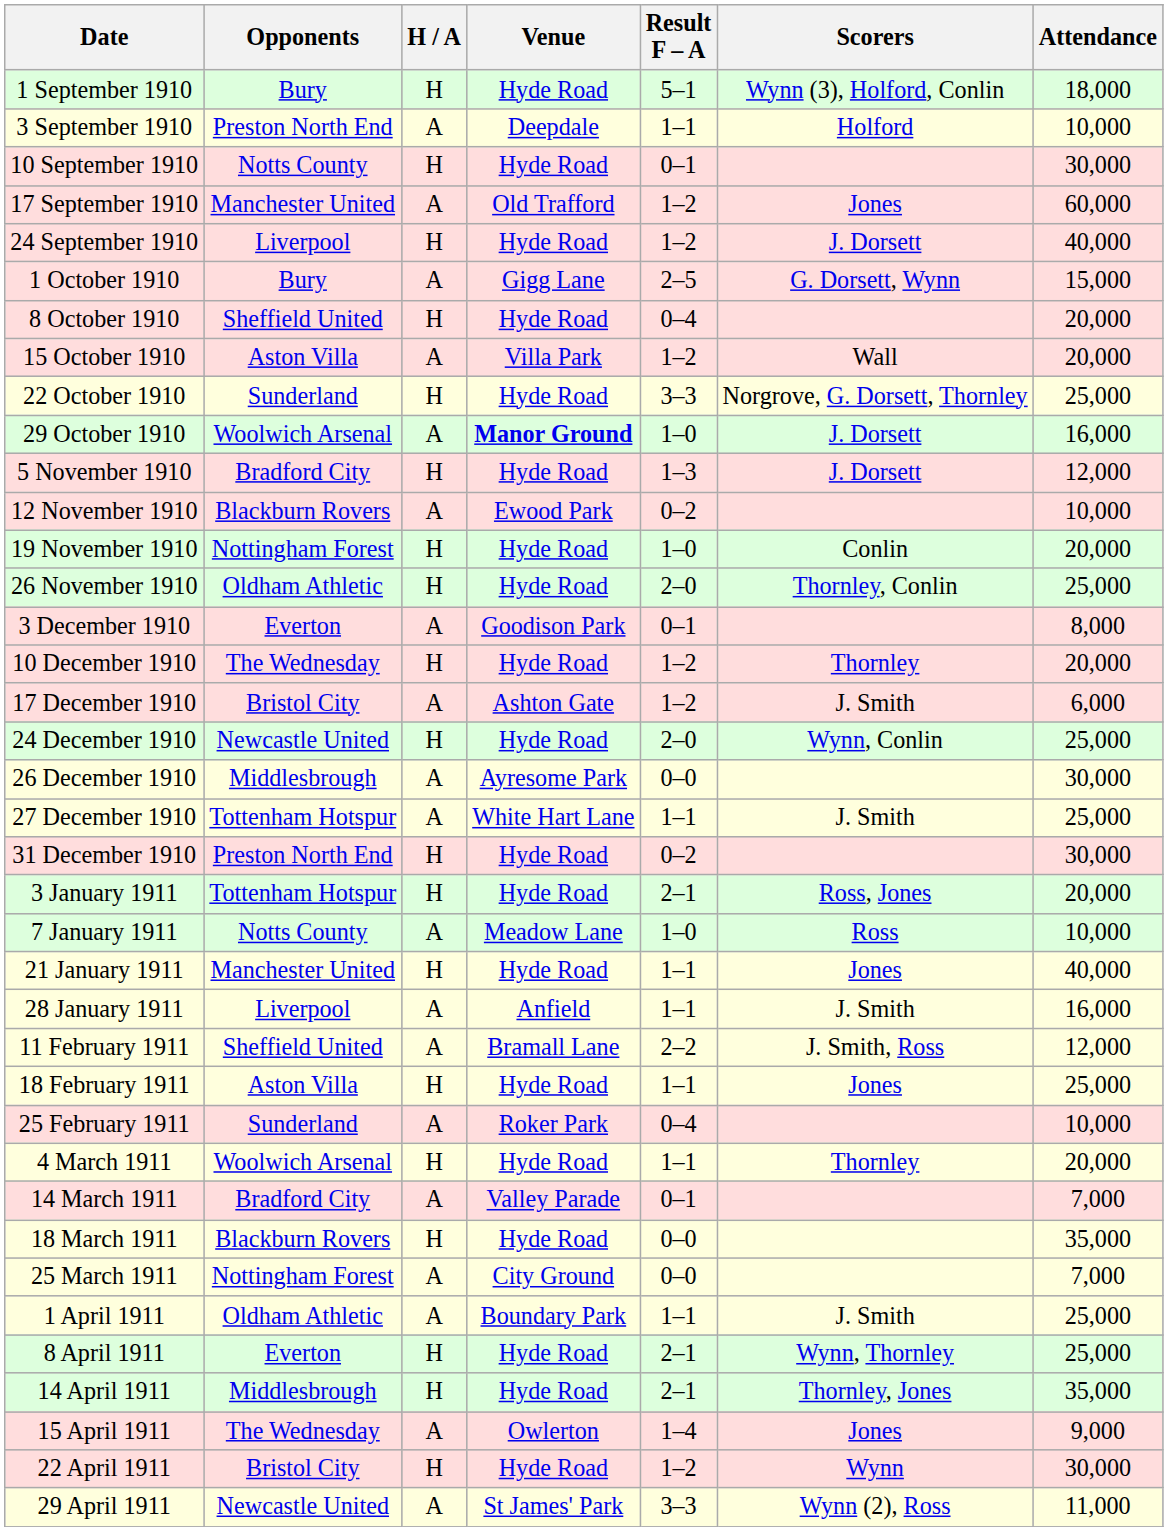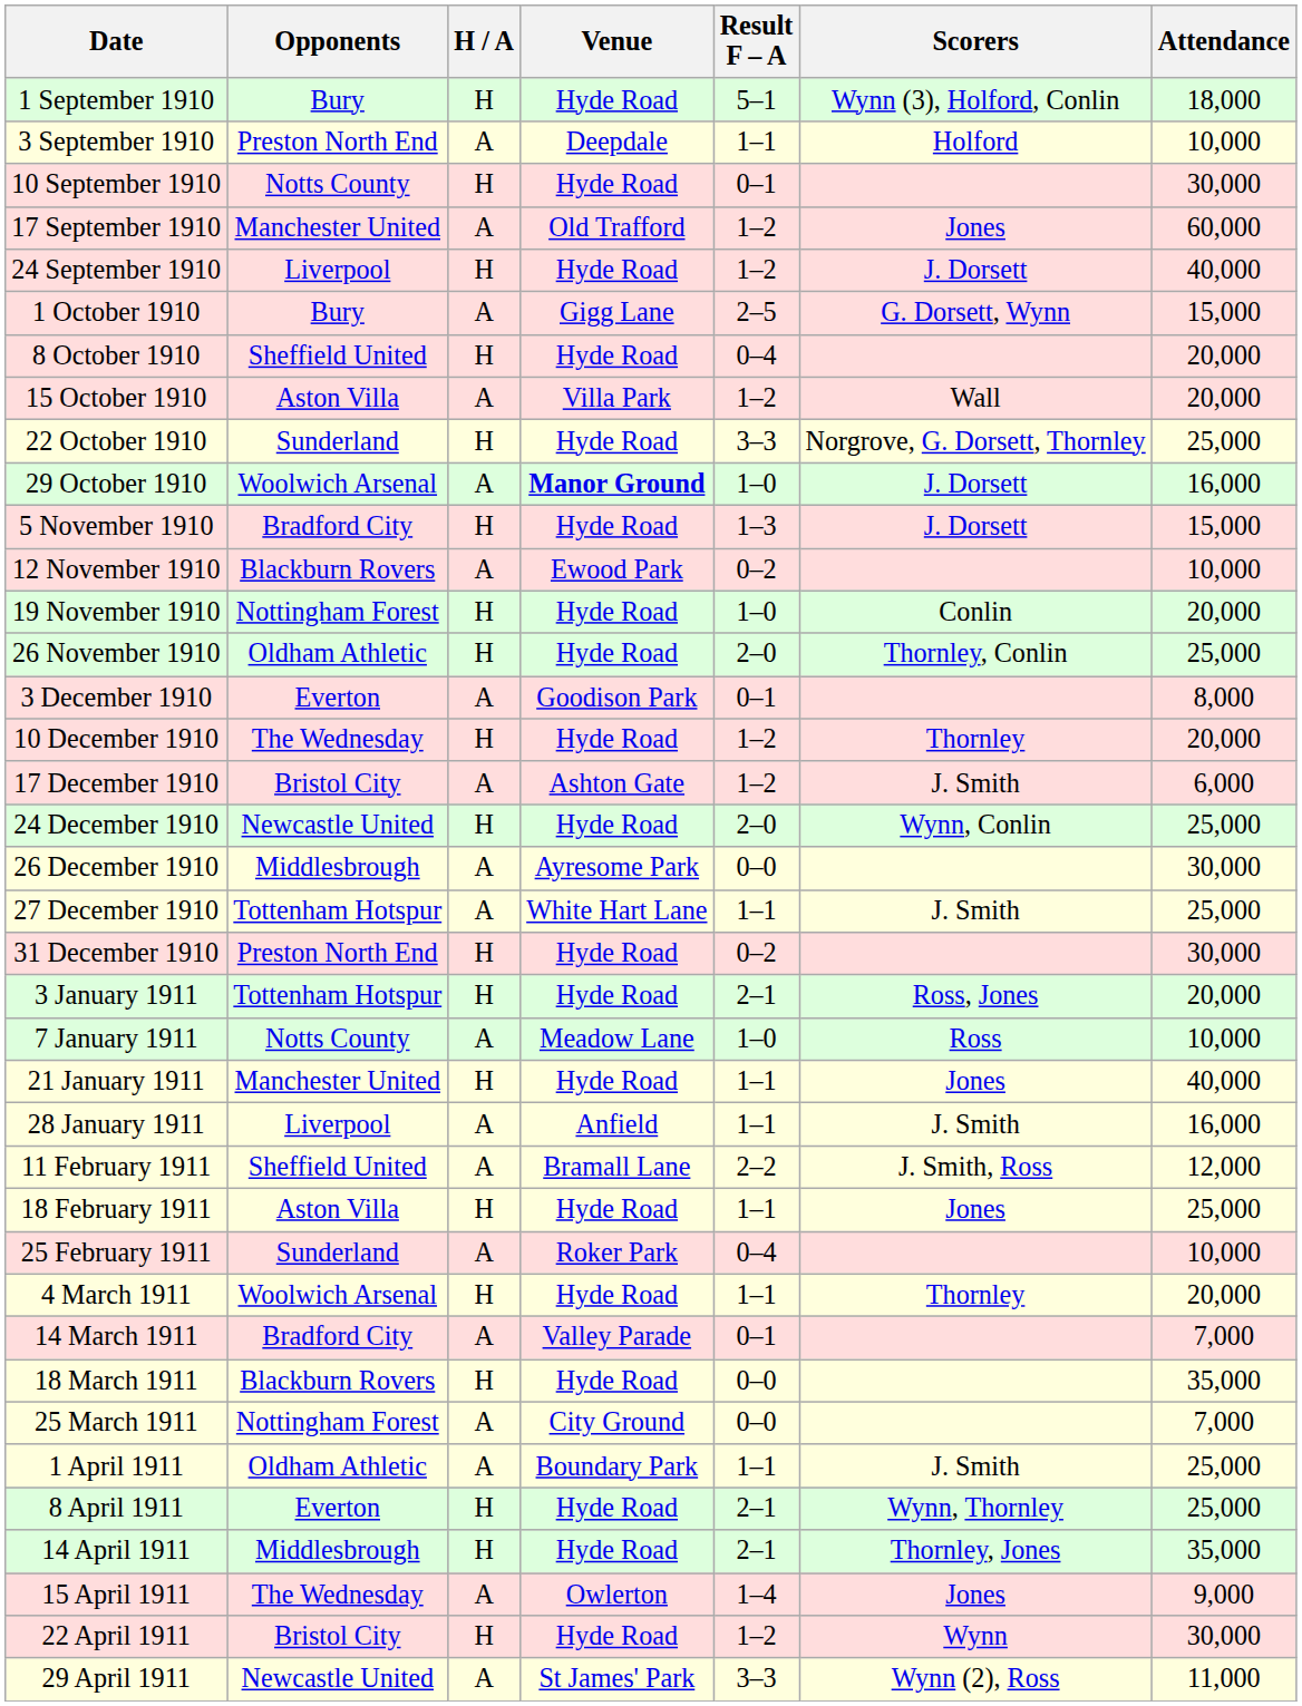5 November 1910 | Attendance: 12,000 -> 15,000
